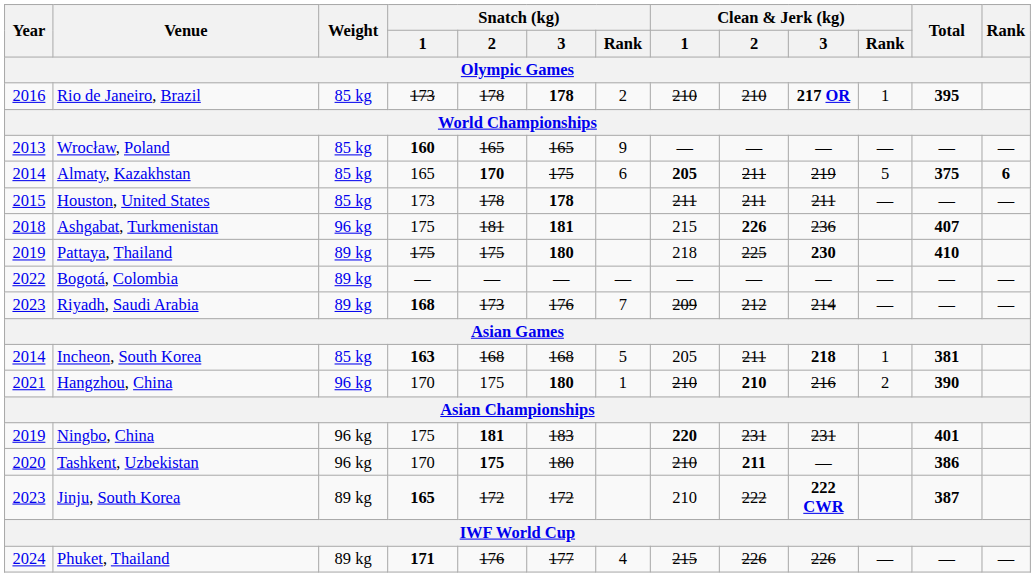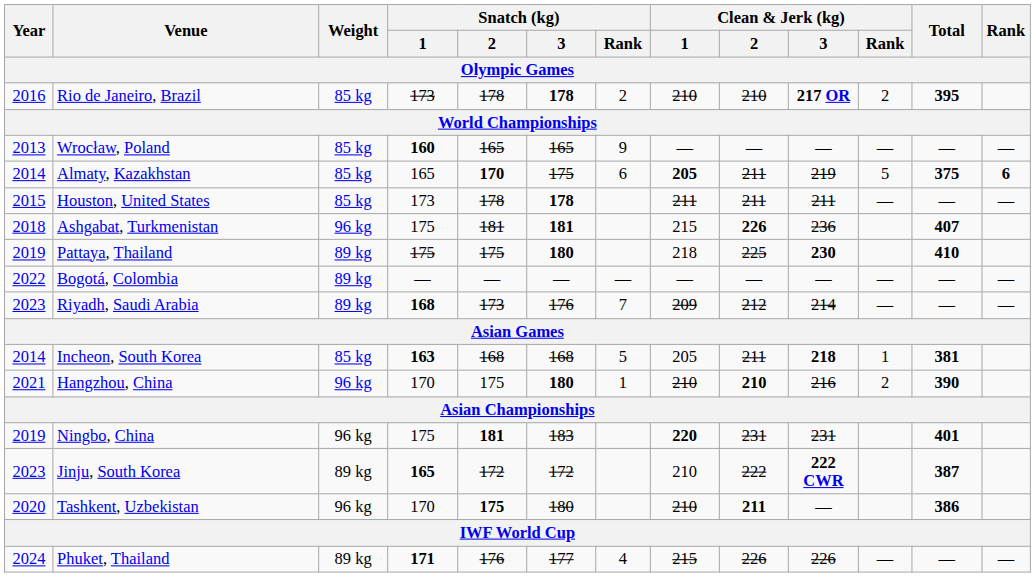Rio de Janeiro, Brazil | Clean & Jerk (kg) / Rank: 1 -> 2
rows swapped: Tashkent, Uzbekistan <-> Jinju, South Korea
